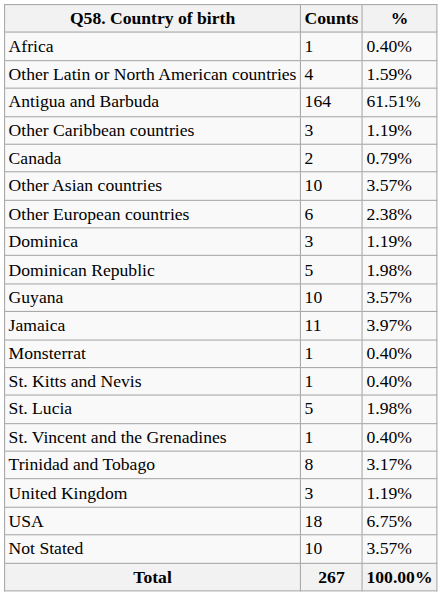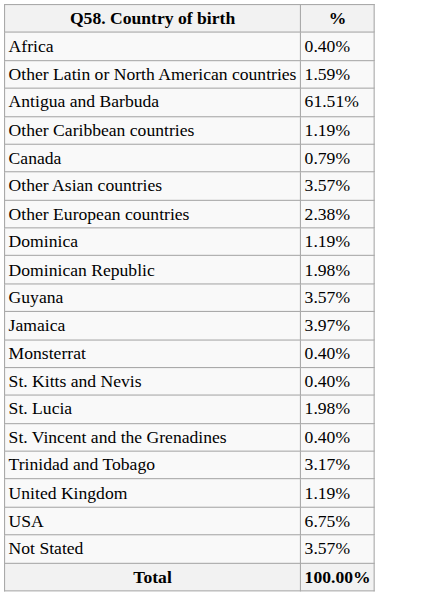- column: Counts | 1 | 4 | 164 | 3 | 2 | 10 | 6 | 3 | 5 | 10 | 11 | 1 | 1 | 5 | 1 | 8 | 3 | 18 | 10 | 267
